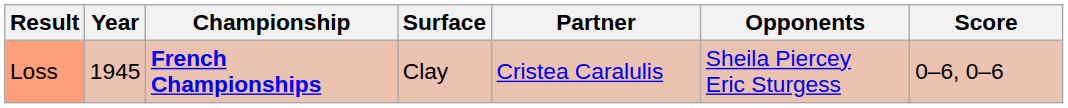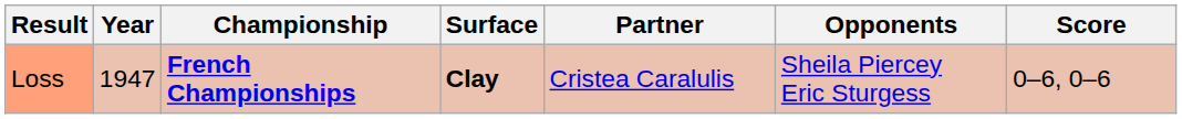Loss | Year: 1945 -> 1947
Loss | Surface: normal -> bold
